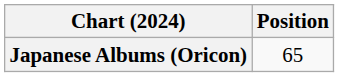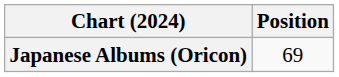Japanese Albums (Oricon) | Position: 65 -> 69
